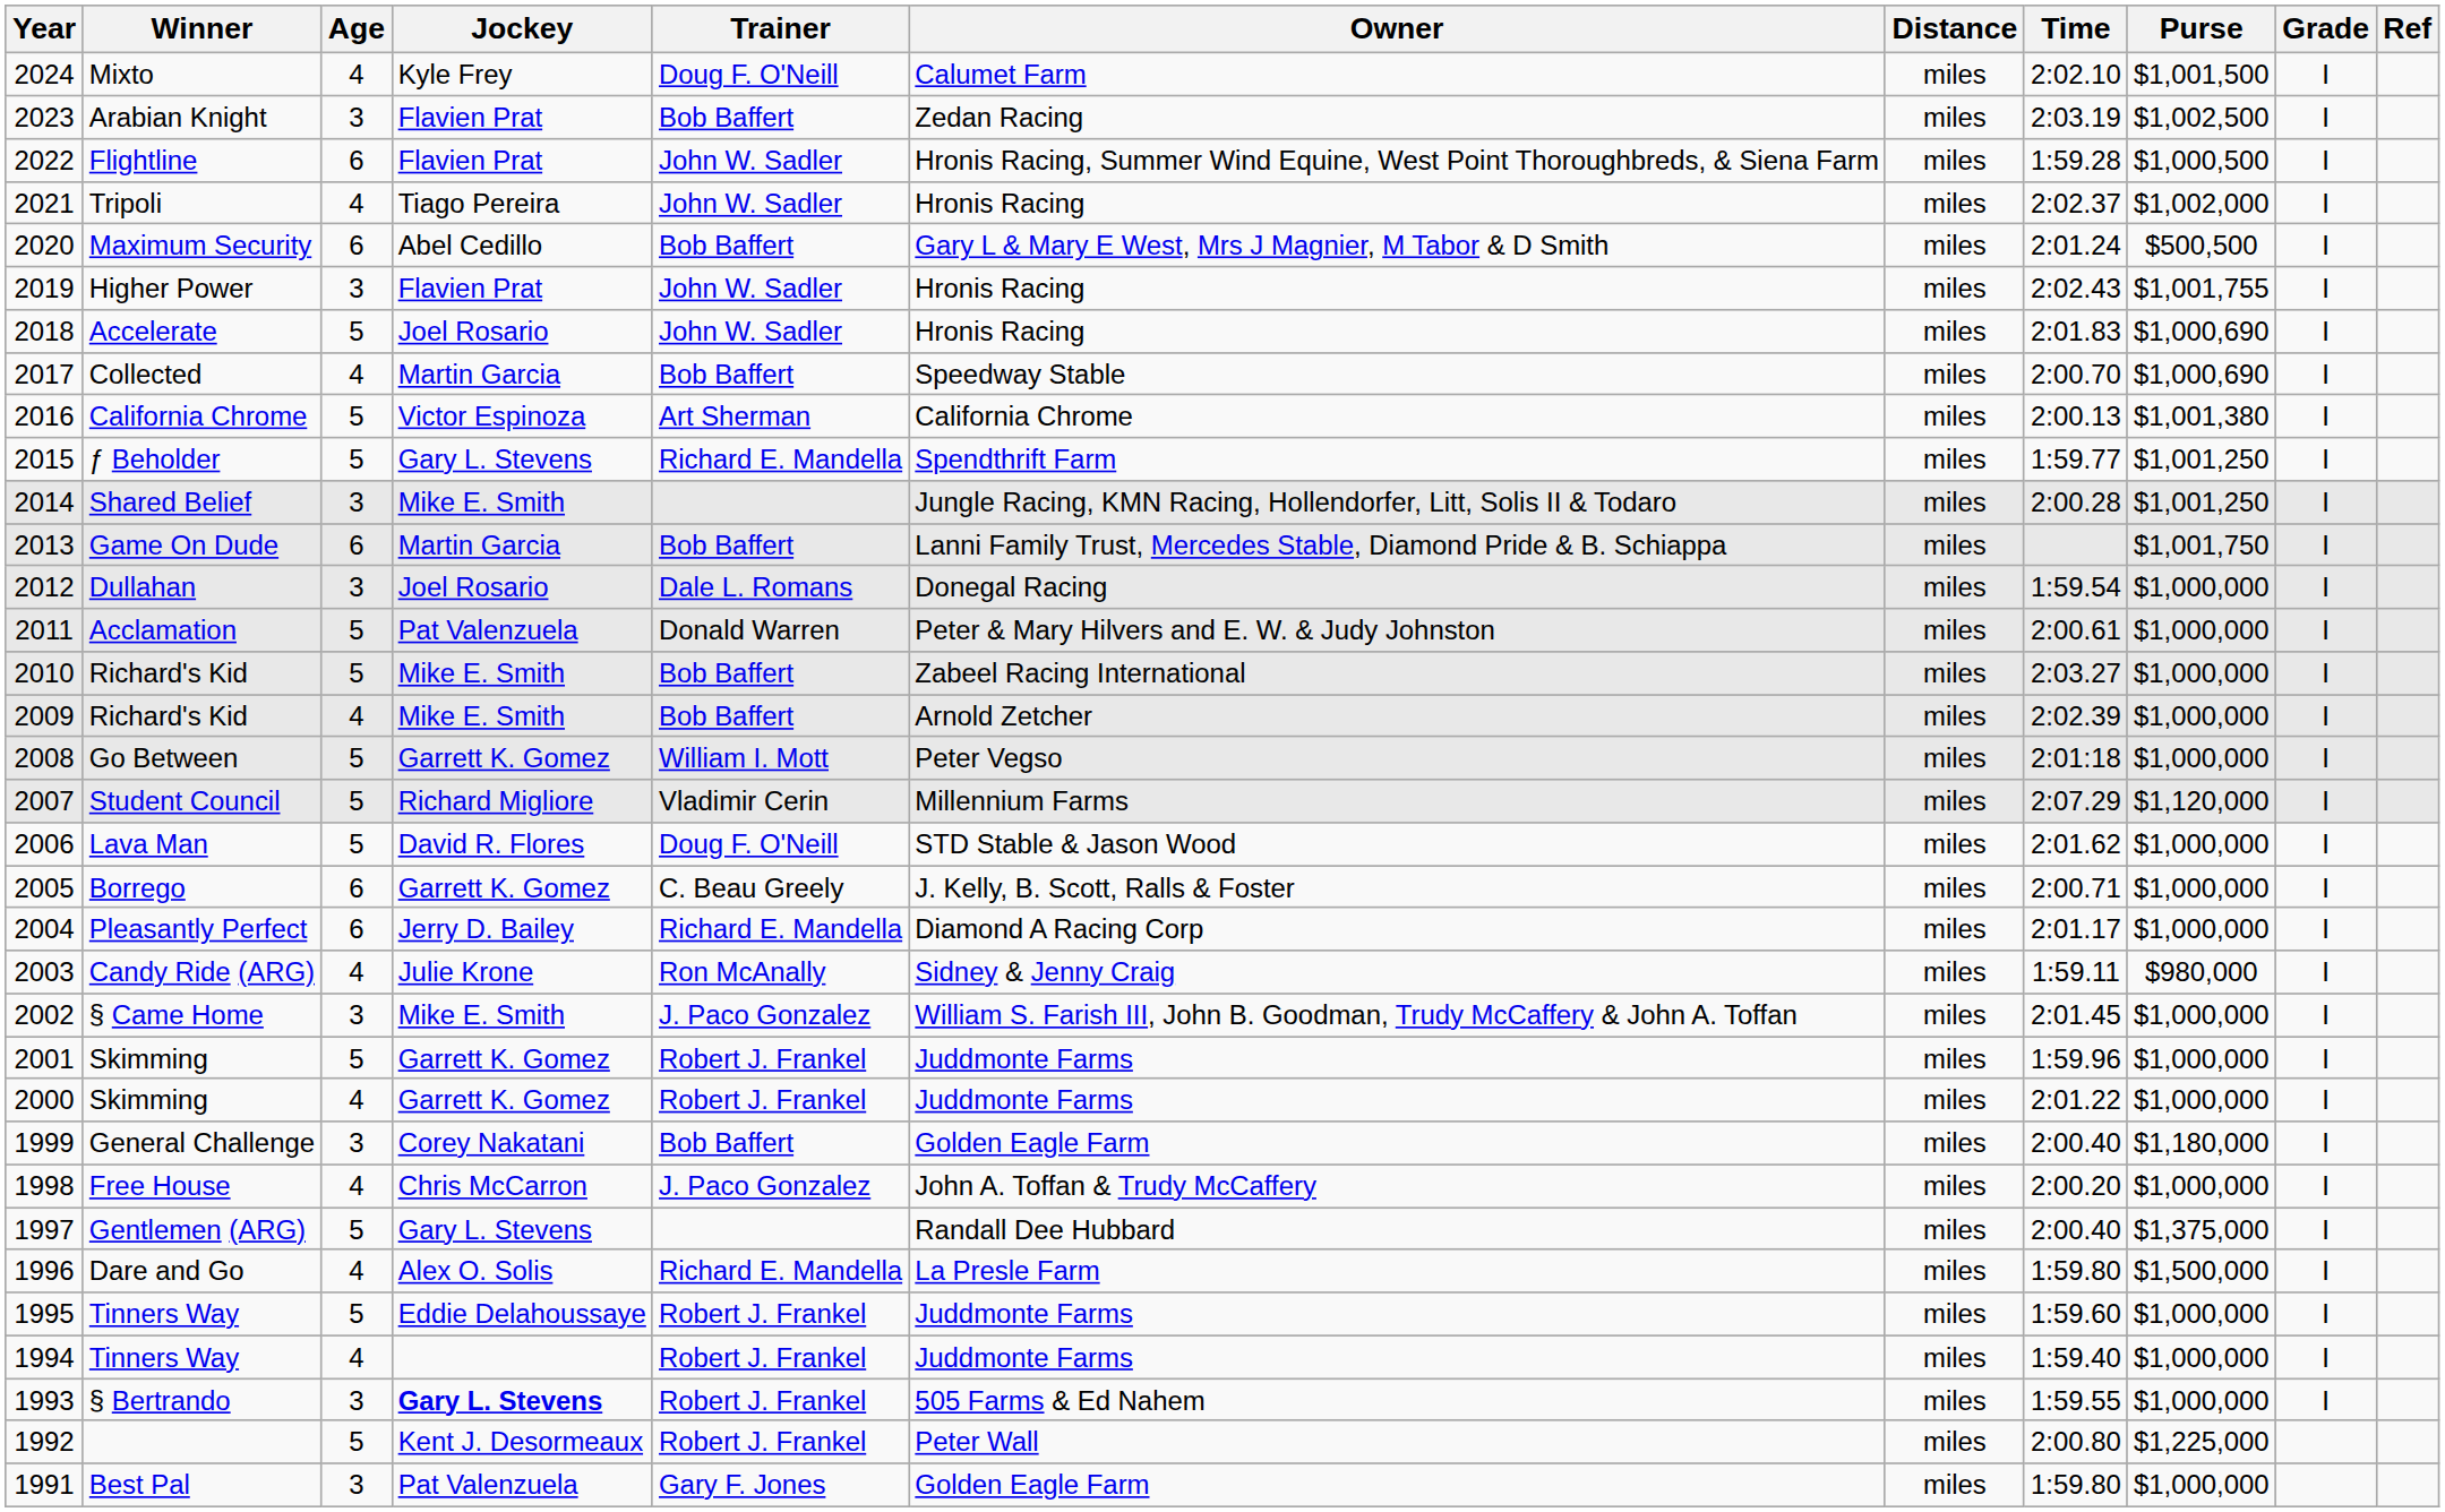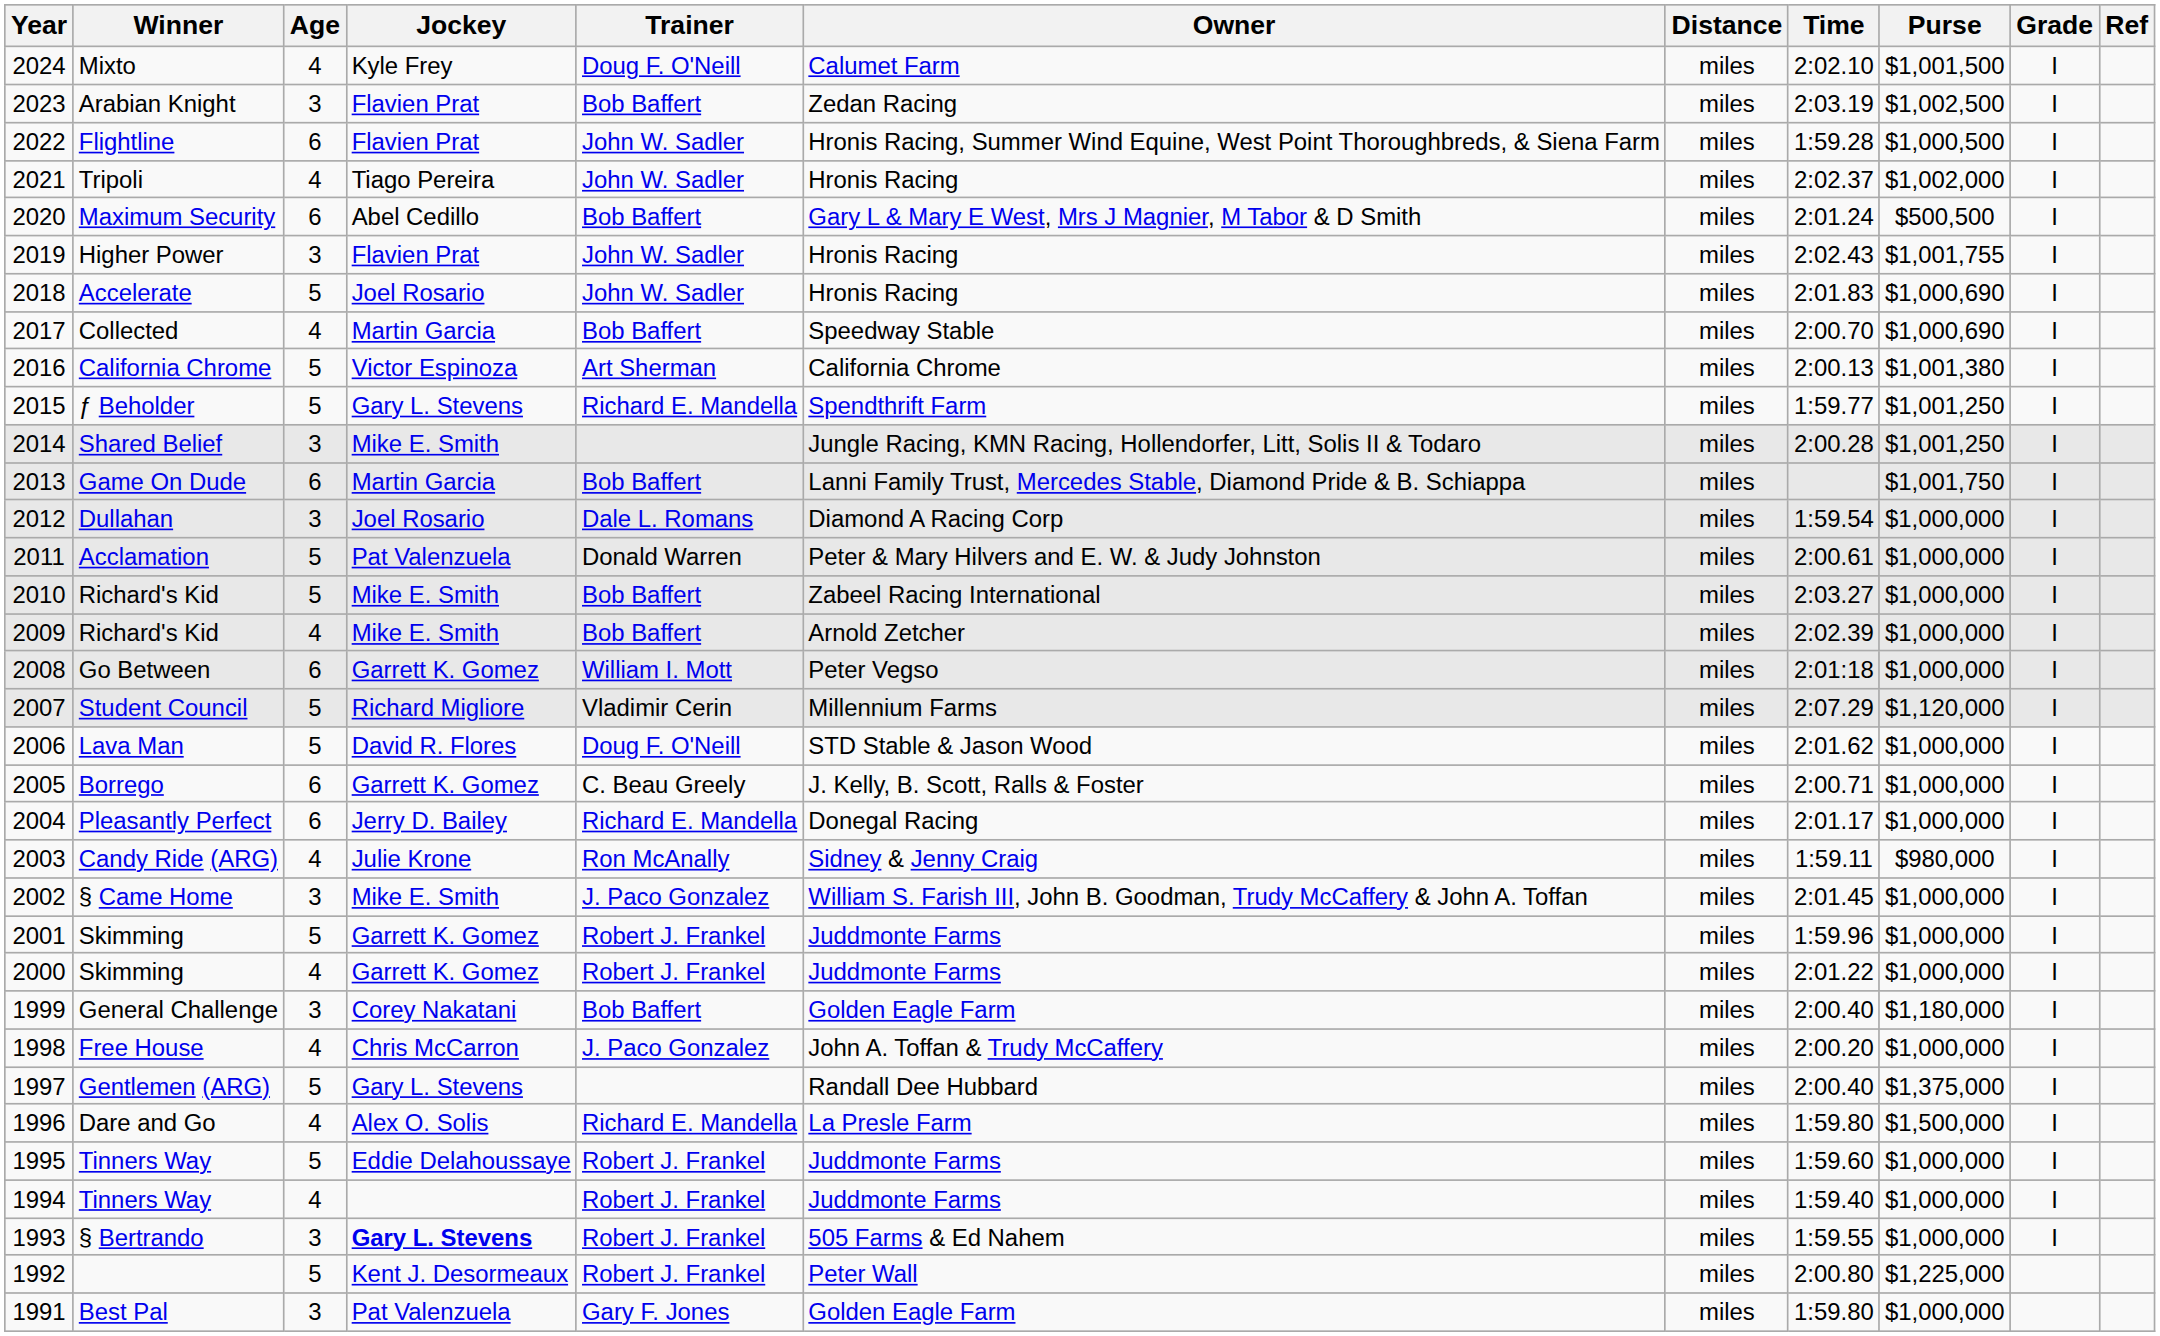Dullahan | Owner: Donegal Racing -> Diamond A Racing Corp
Go Between | Age: 5 -> 6
Pleasantly Perfect | Owner: Diamond A Racing Corp -> Donegal Racing
